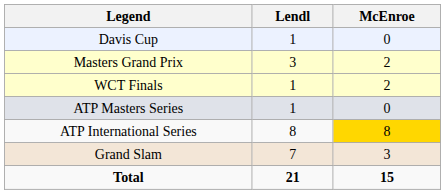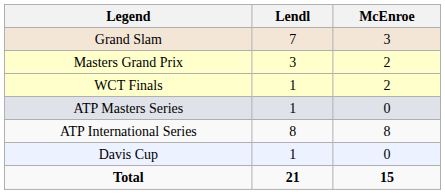rows swapped: Grand Slam <-> Davis Cup
ATP International Series | McEnroe: gold background -> no background
